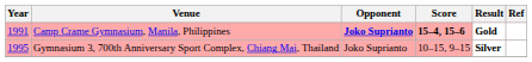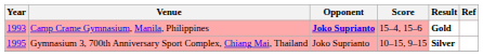Camp Crame Gymnasium, Manila, Philippines | Year: 1991 -> 1993
Camp Crame Gymnasium, Manila, Philippines | Score: bold -> normal
